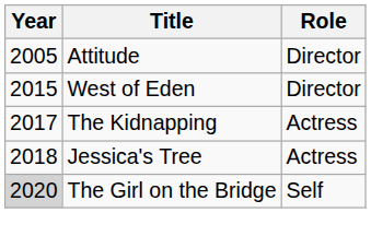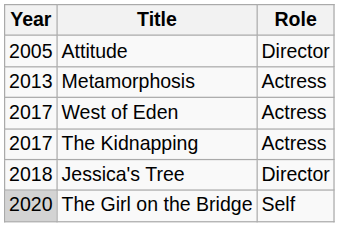+ row: 2013 | Metamorphosis | Actress
West of Eden | Year: 2015 -> 2017
West of Eden | Role: Director -> Actress
Jessica's Tree | Role: Actress -> Director
